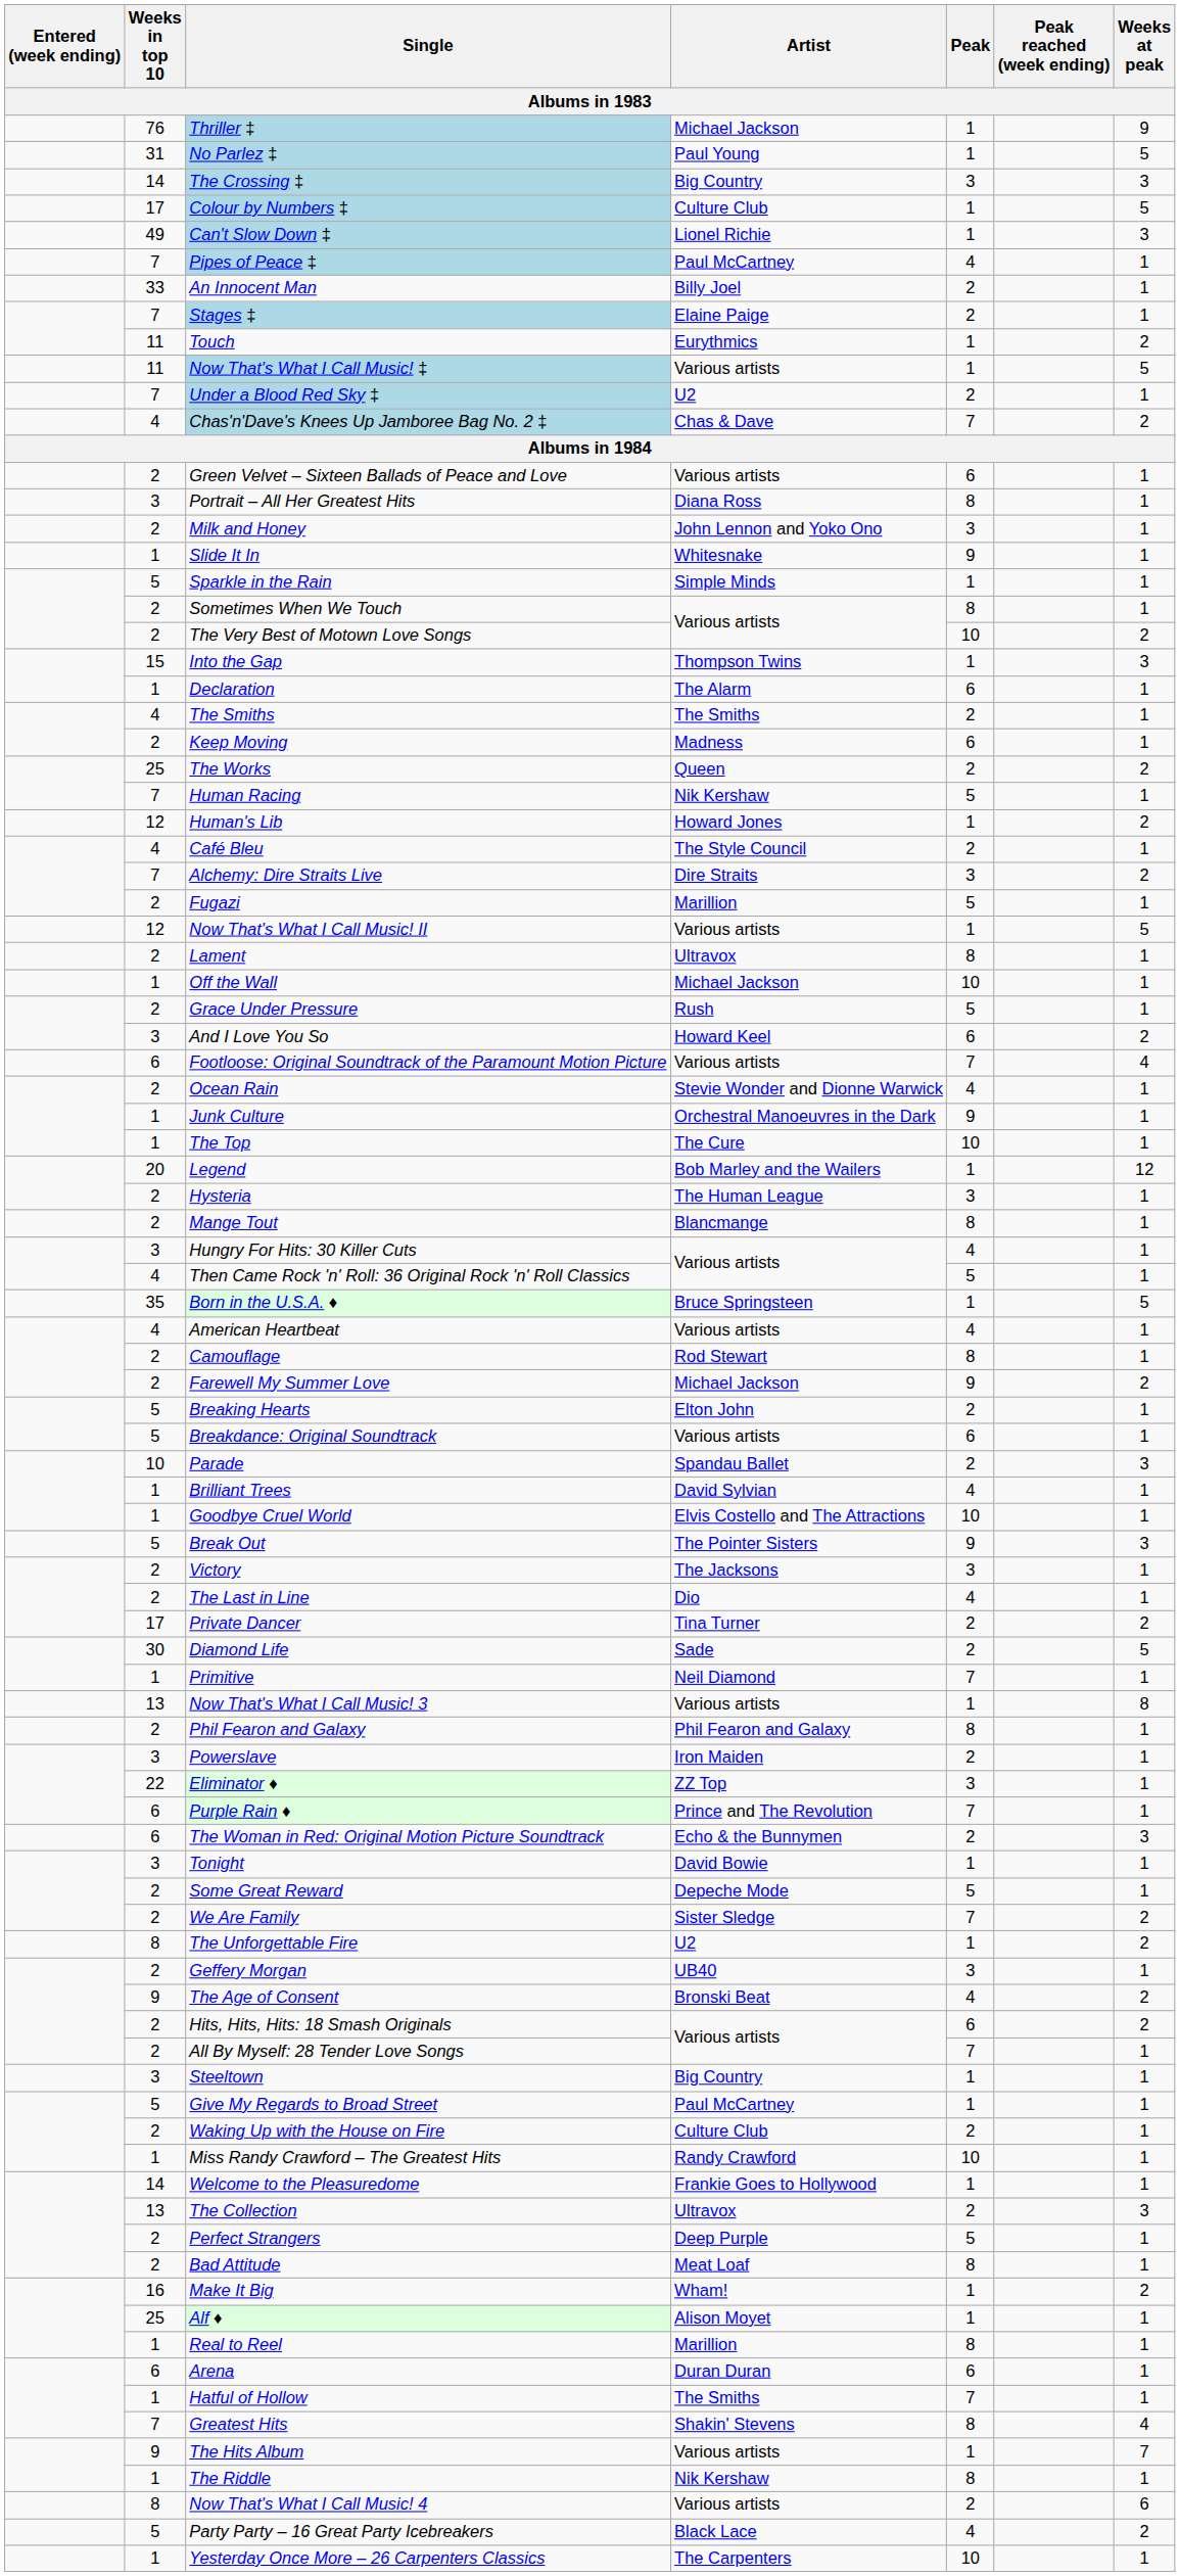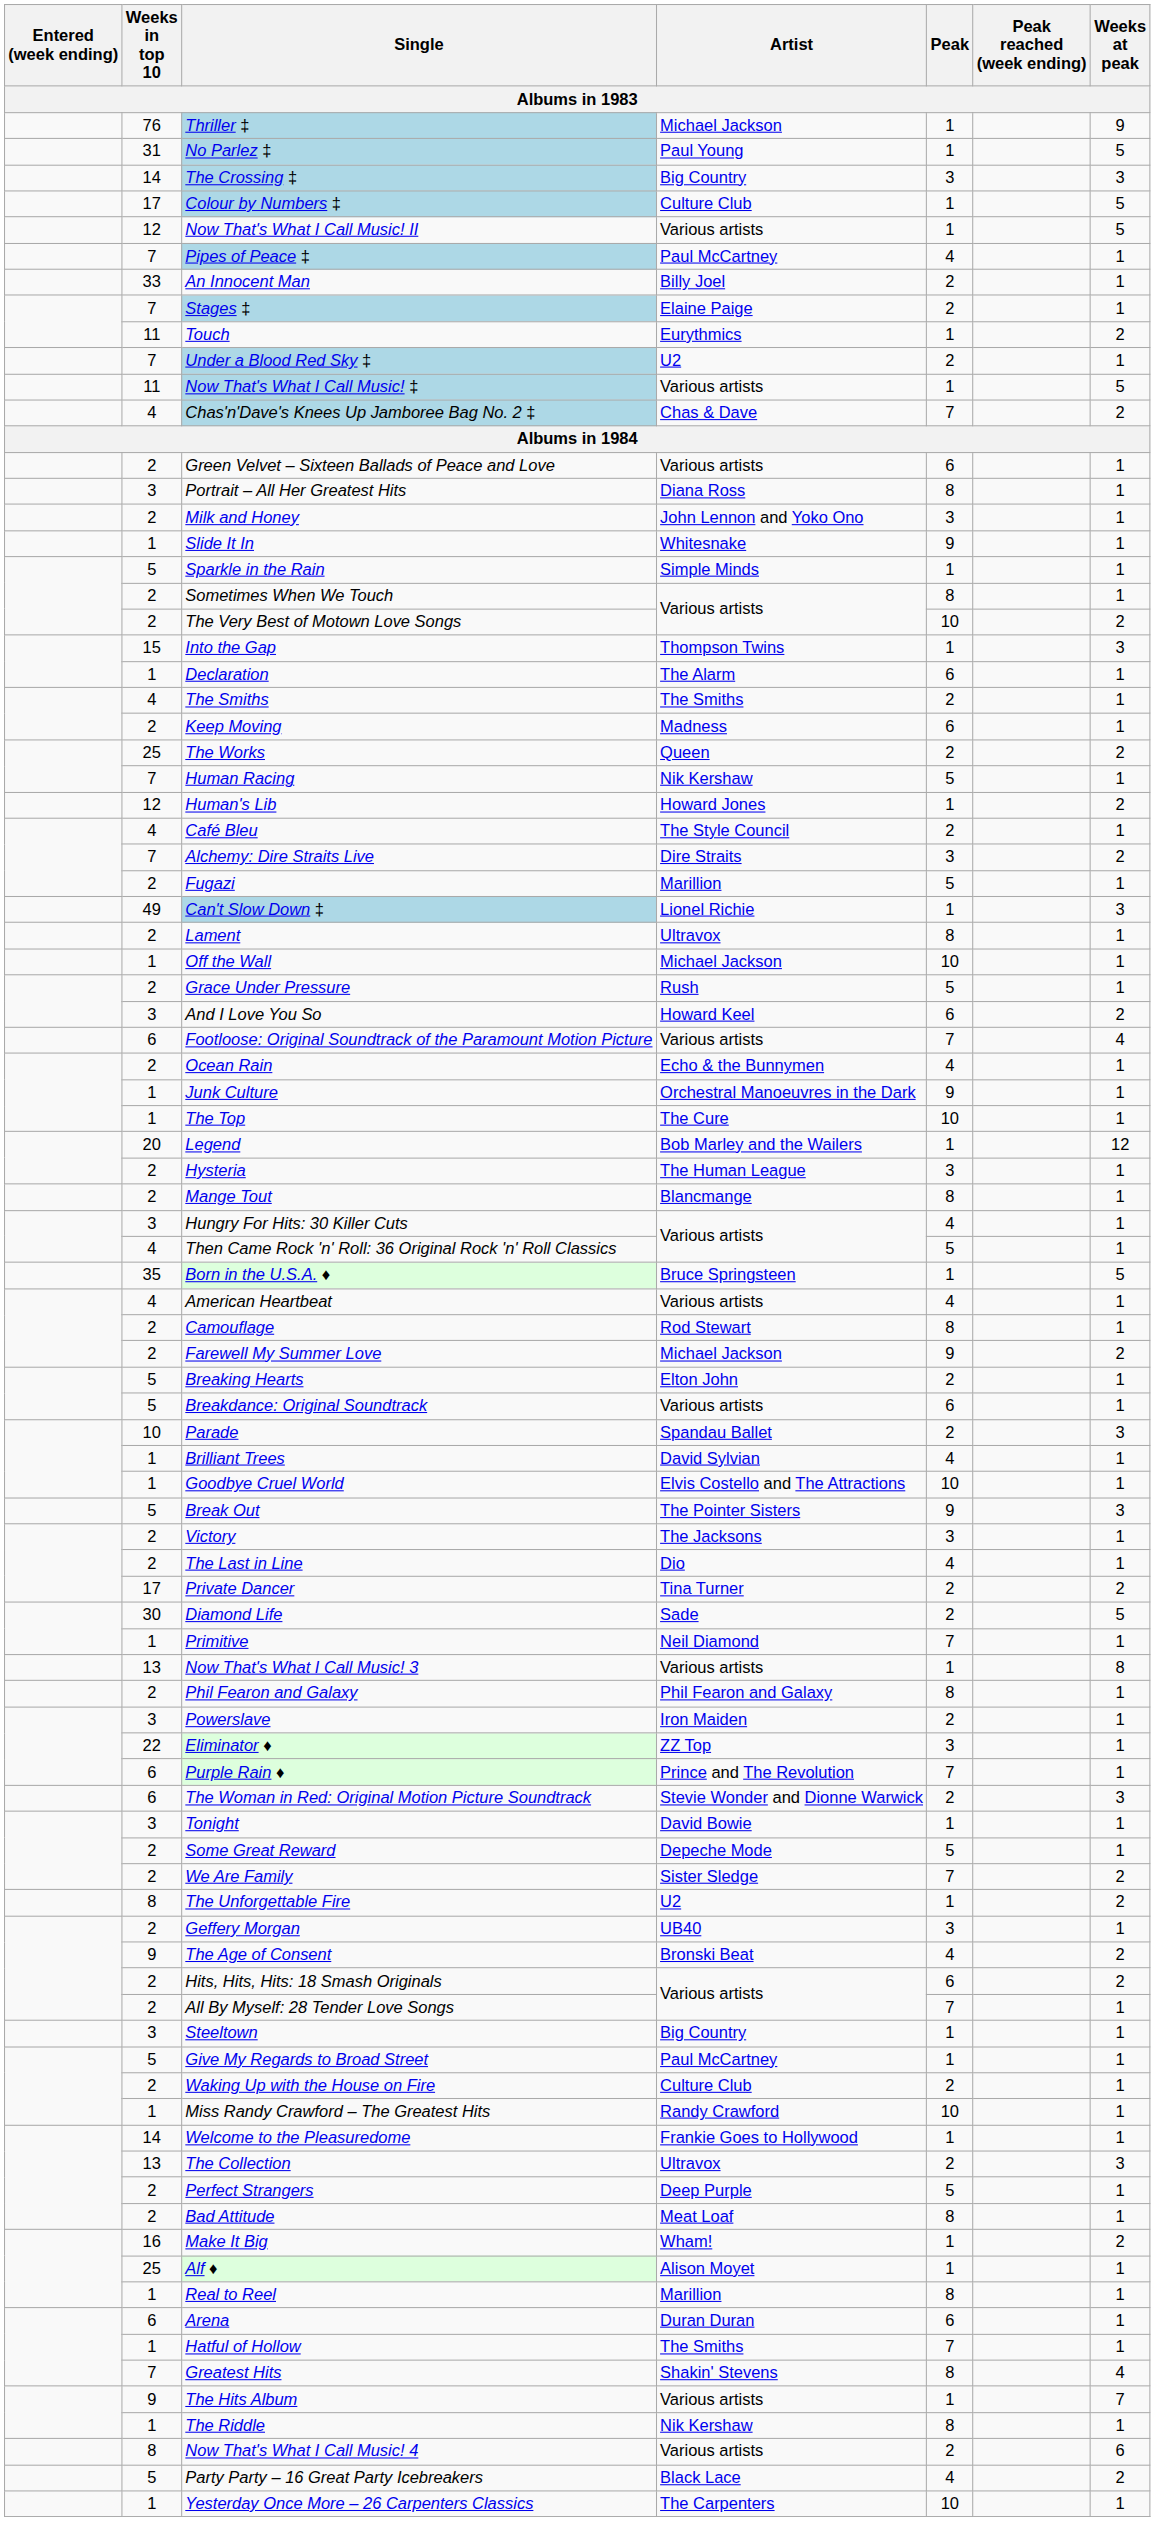rows swapped: Can't Slow Down ‡ <-> Now That's What I Call Music! II
rows swapped: Under a Blood Red Sky ‡ <-> Now That's What I Call Music! ‡
Ocean Rain | Artist: Stevie Wonder and Dionne Warwick -> Echo & the Bunnymen
The Woman in Red: Original Motion Picture Soundtrack | Artist: Echo & the Bunnymen -> Stevie Wonder and Dionne Warwick
